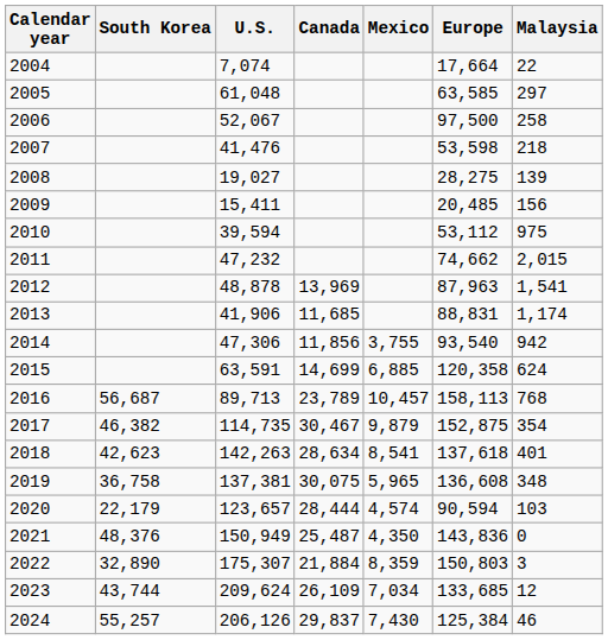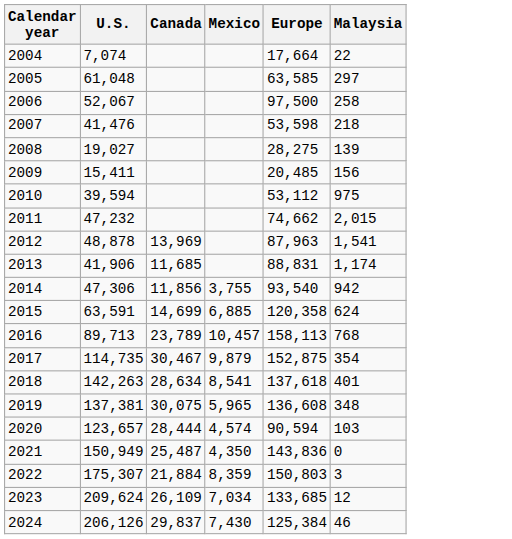- column: South Korea | 56,687 | 46,382 | 42,623 | 36,758 | 22,179 | 48,376 | 32,890 | 43,744 | 55,257
